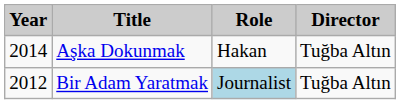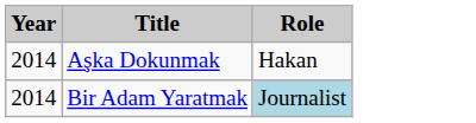- column: Director | Tuğba Altın | Tuğba Altın
Bir Adam Yaratmak | Year: 2012 -> 2014
